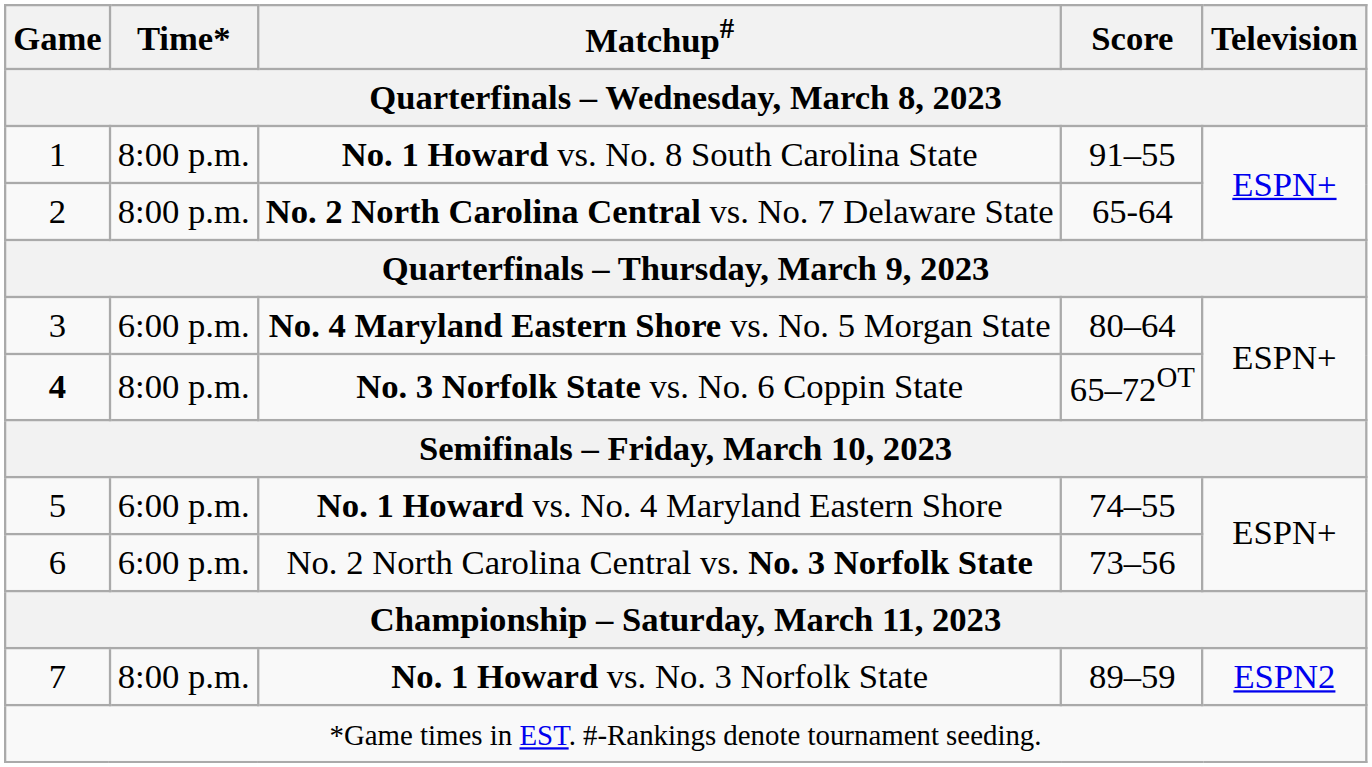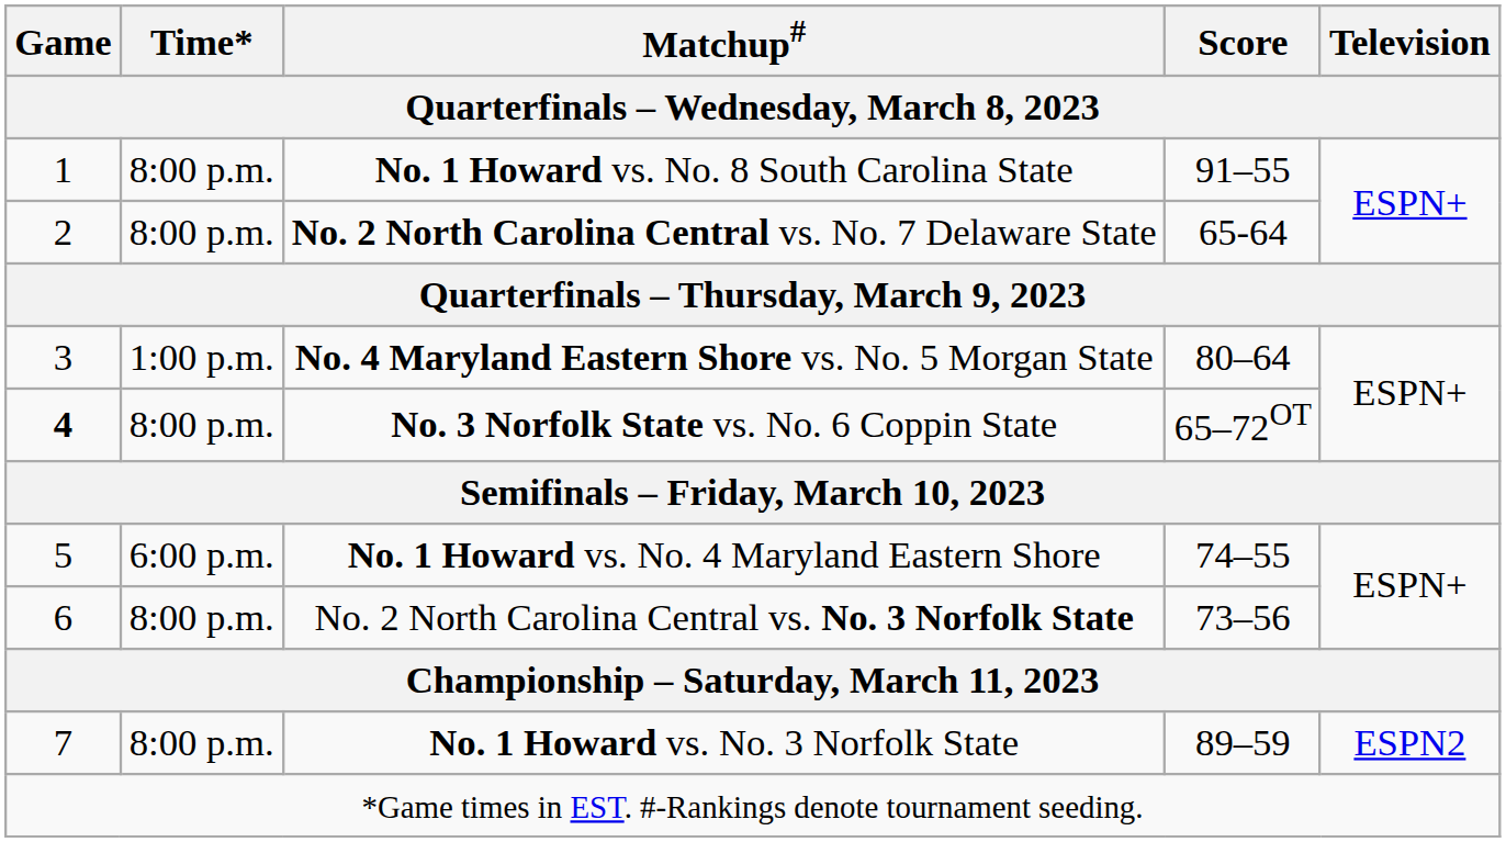No. 4 Maryland Eastern Shore vs. No. 5 Morgan State | Time*: 6:00 p.m. -> 1:00 p.m.
No. 2 North Carolina Central vs. No. 3 Norfolk State | Time*: 6:00 p.m. -> 8:00 p.m.
